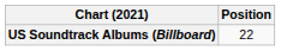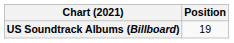US Soundtrack Albums (Billboard) | Position: 22 -> 19
